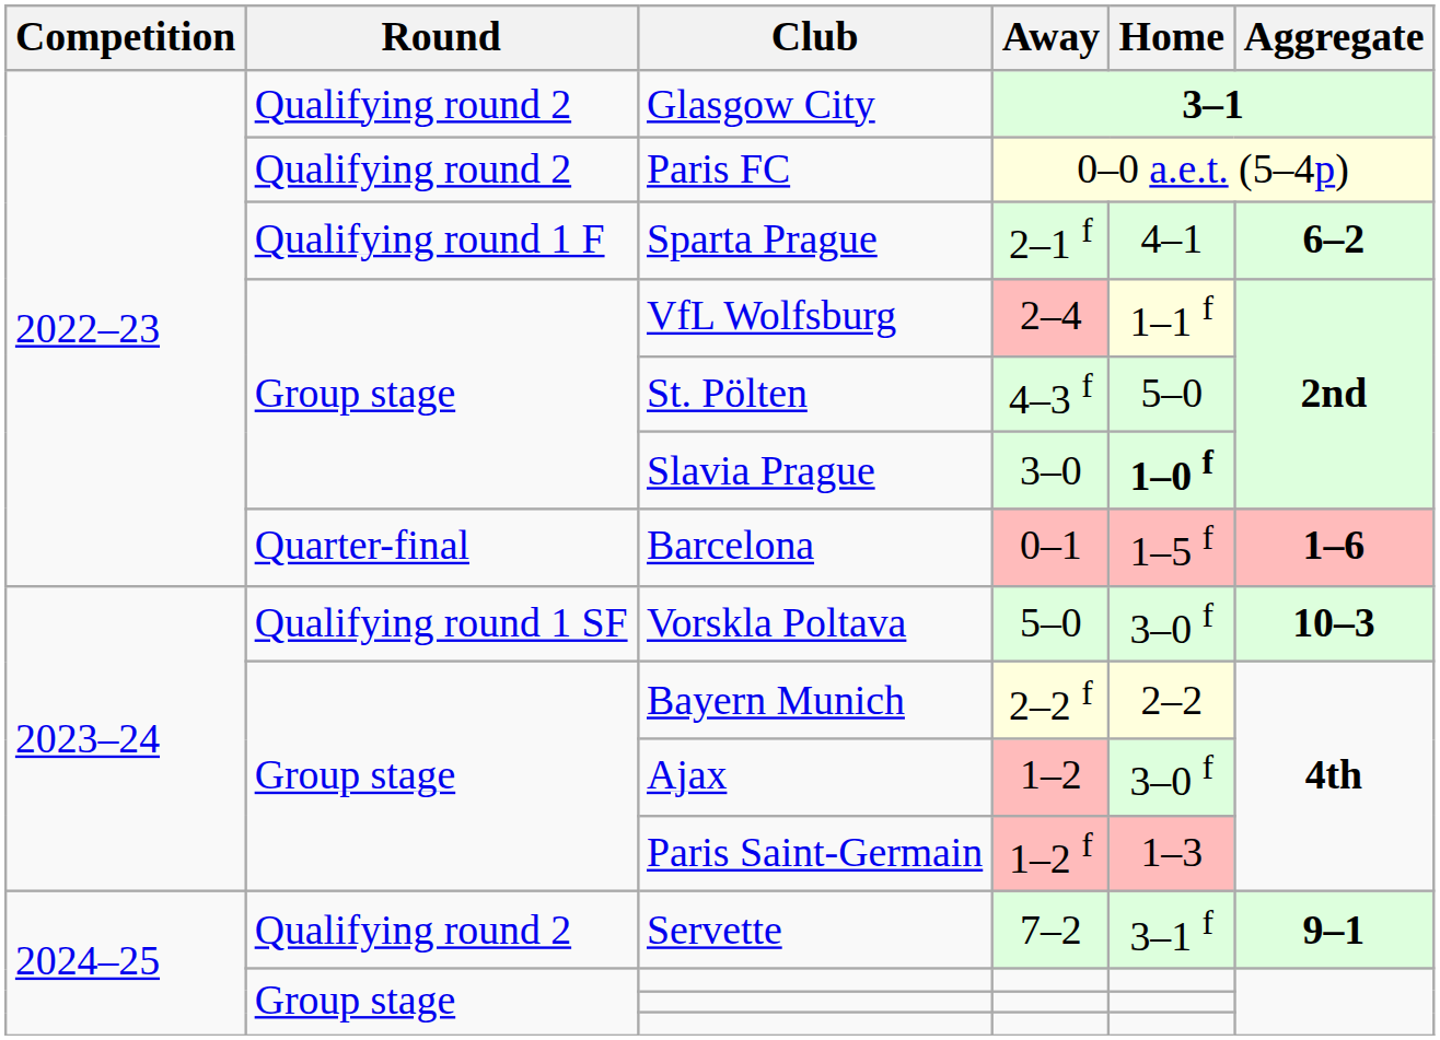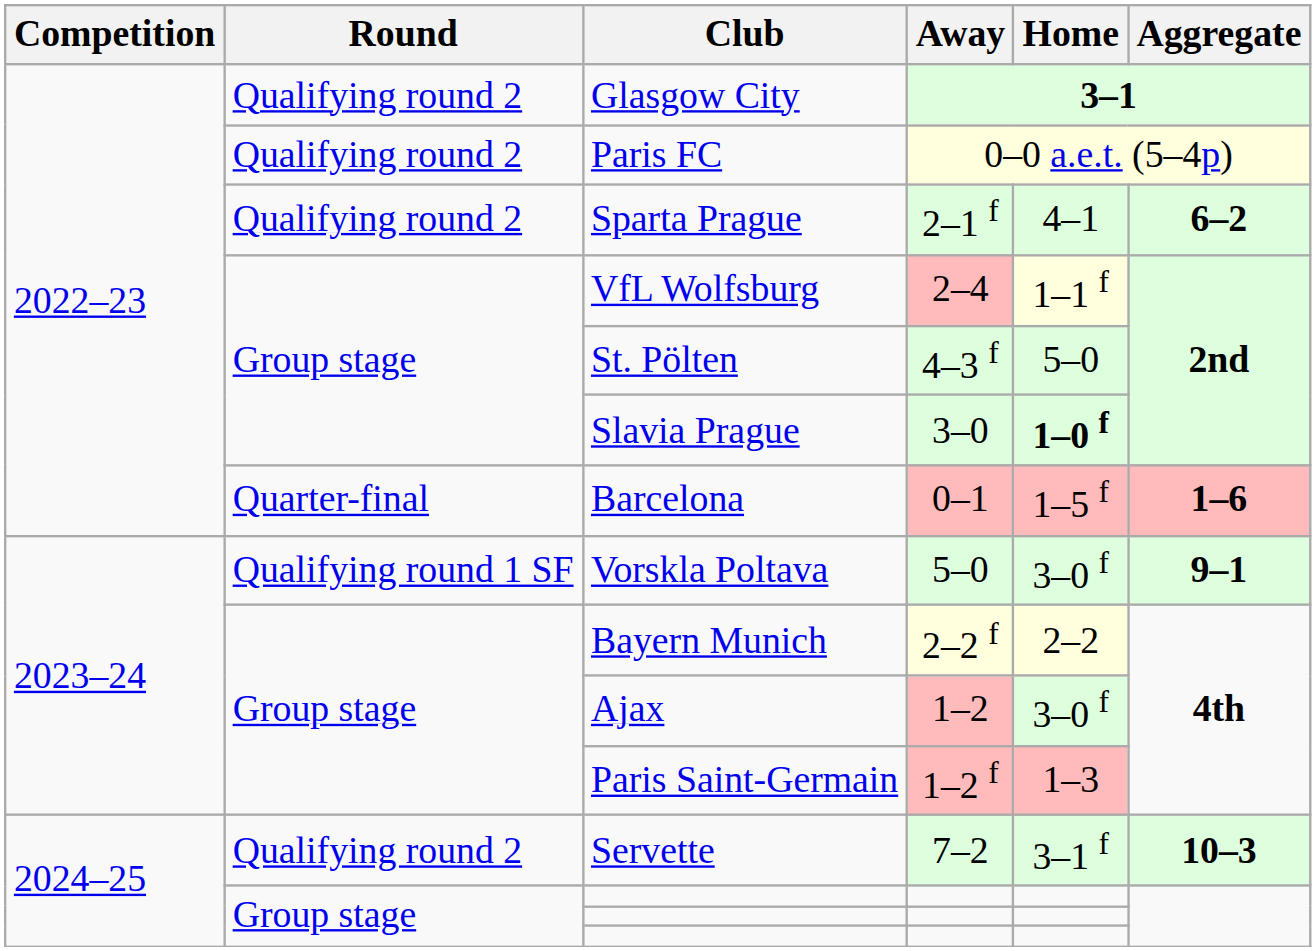Sparta Prague | Round: Qualifying round 1 F -> Qualifying round 2
Vorskla Poltava | Aggregate: 10–3 -> 9–1
Servette | Aggregate: 9–1 -> 10–3
